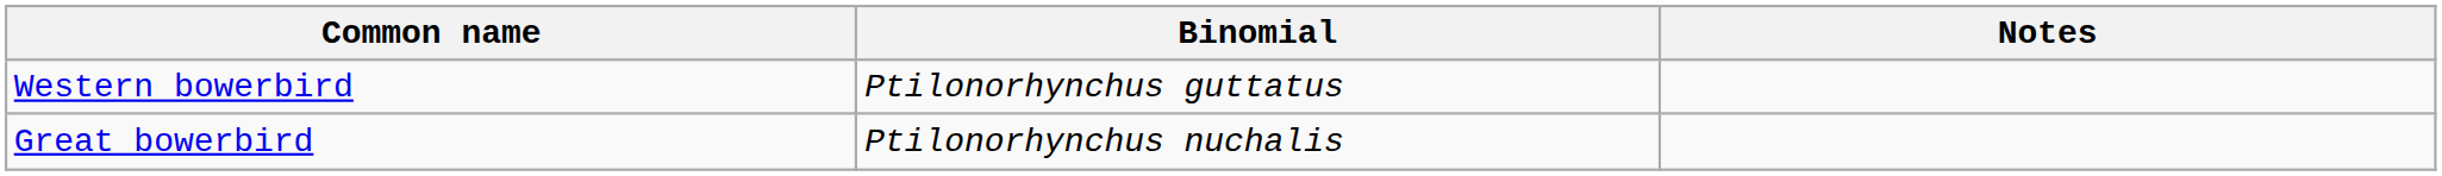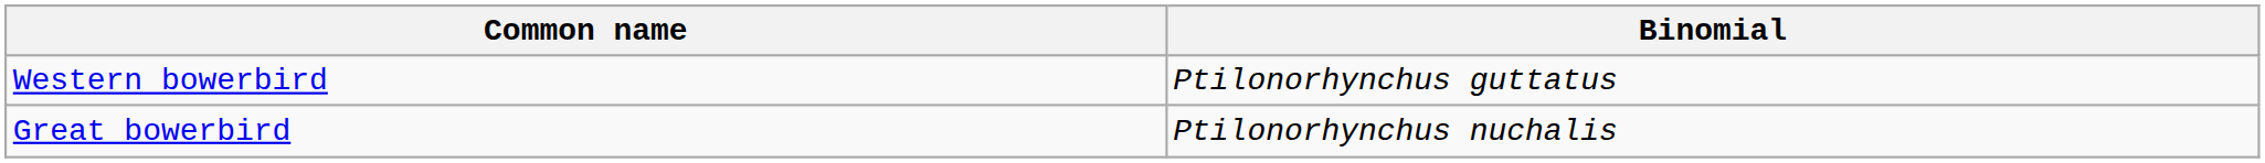- column: Notes
